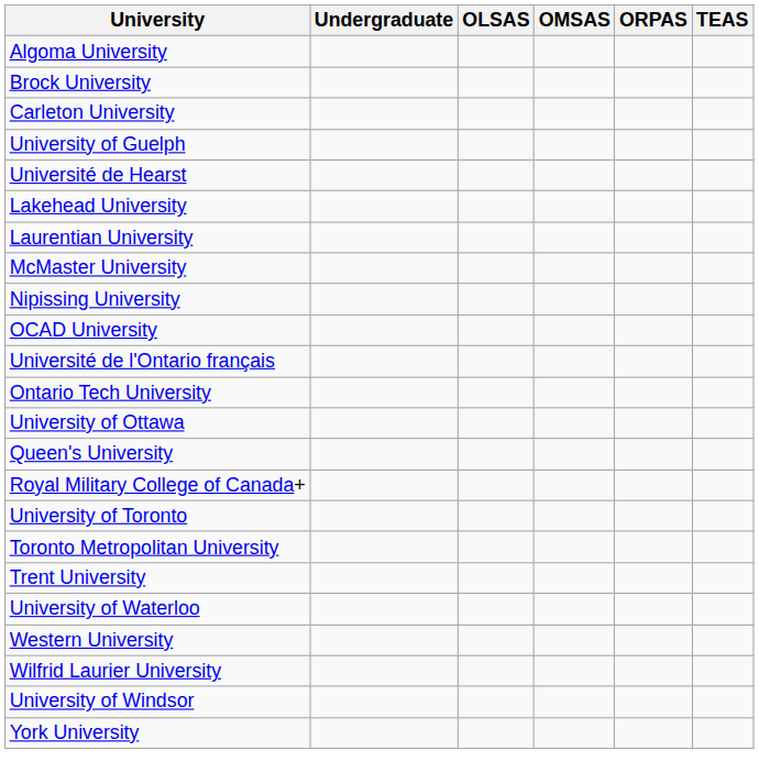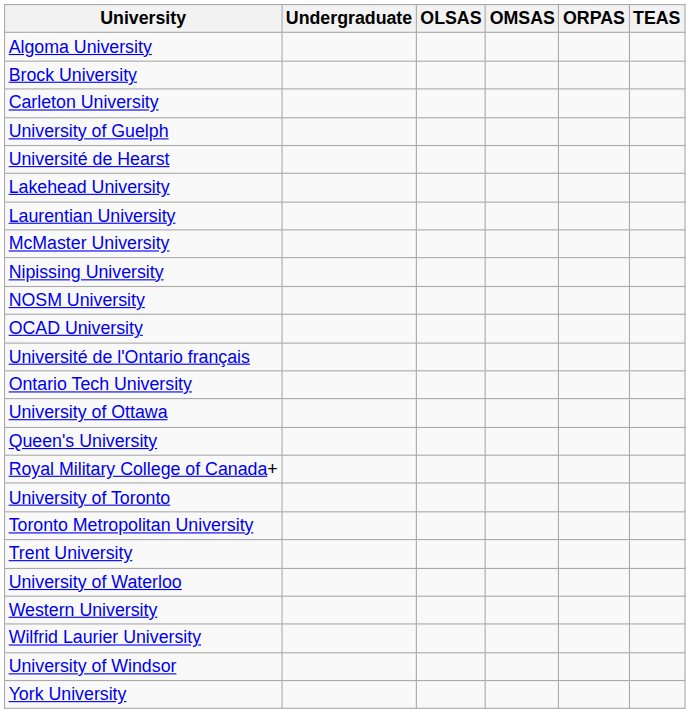+ row: NOSM University
